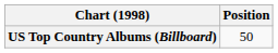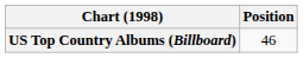US Top Country Albums (Billboard) | Position: 50 -> 46
